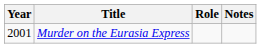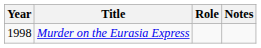Murder on the Eurasia Express | Year: 2001 -> 1998
